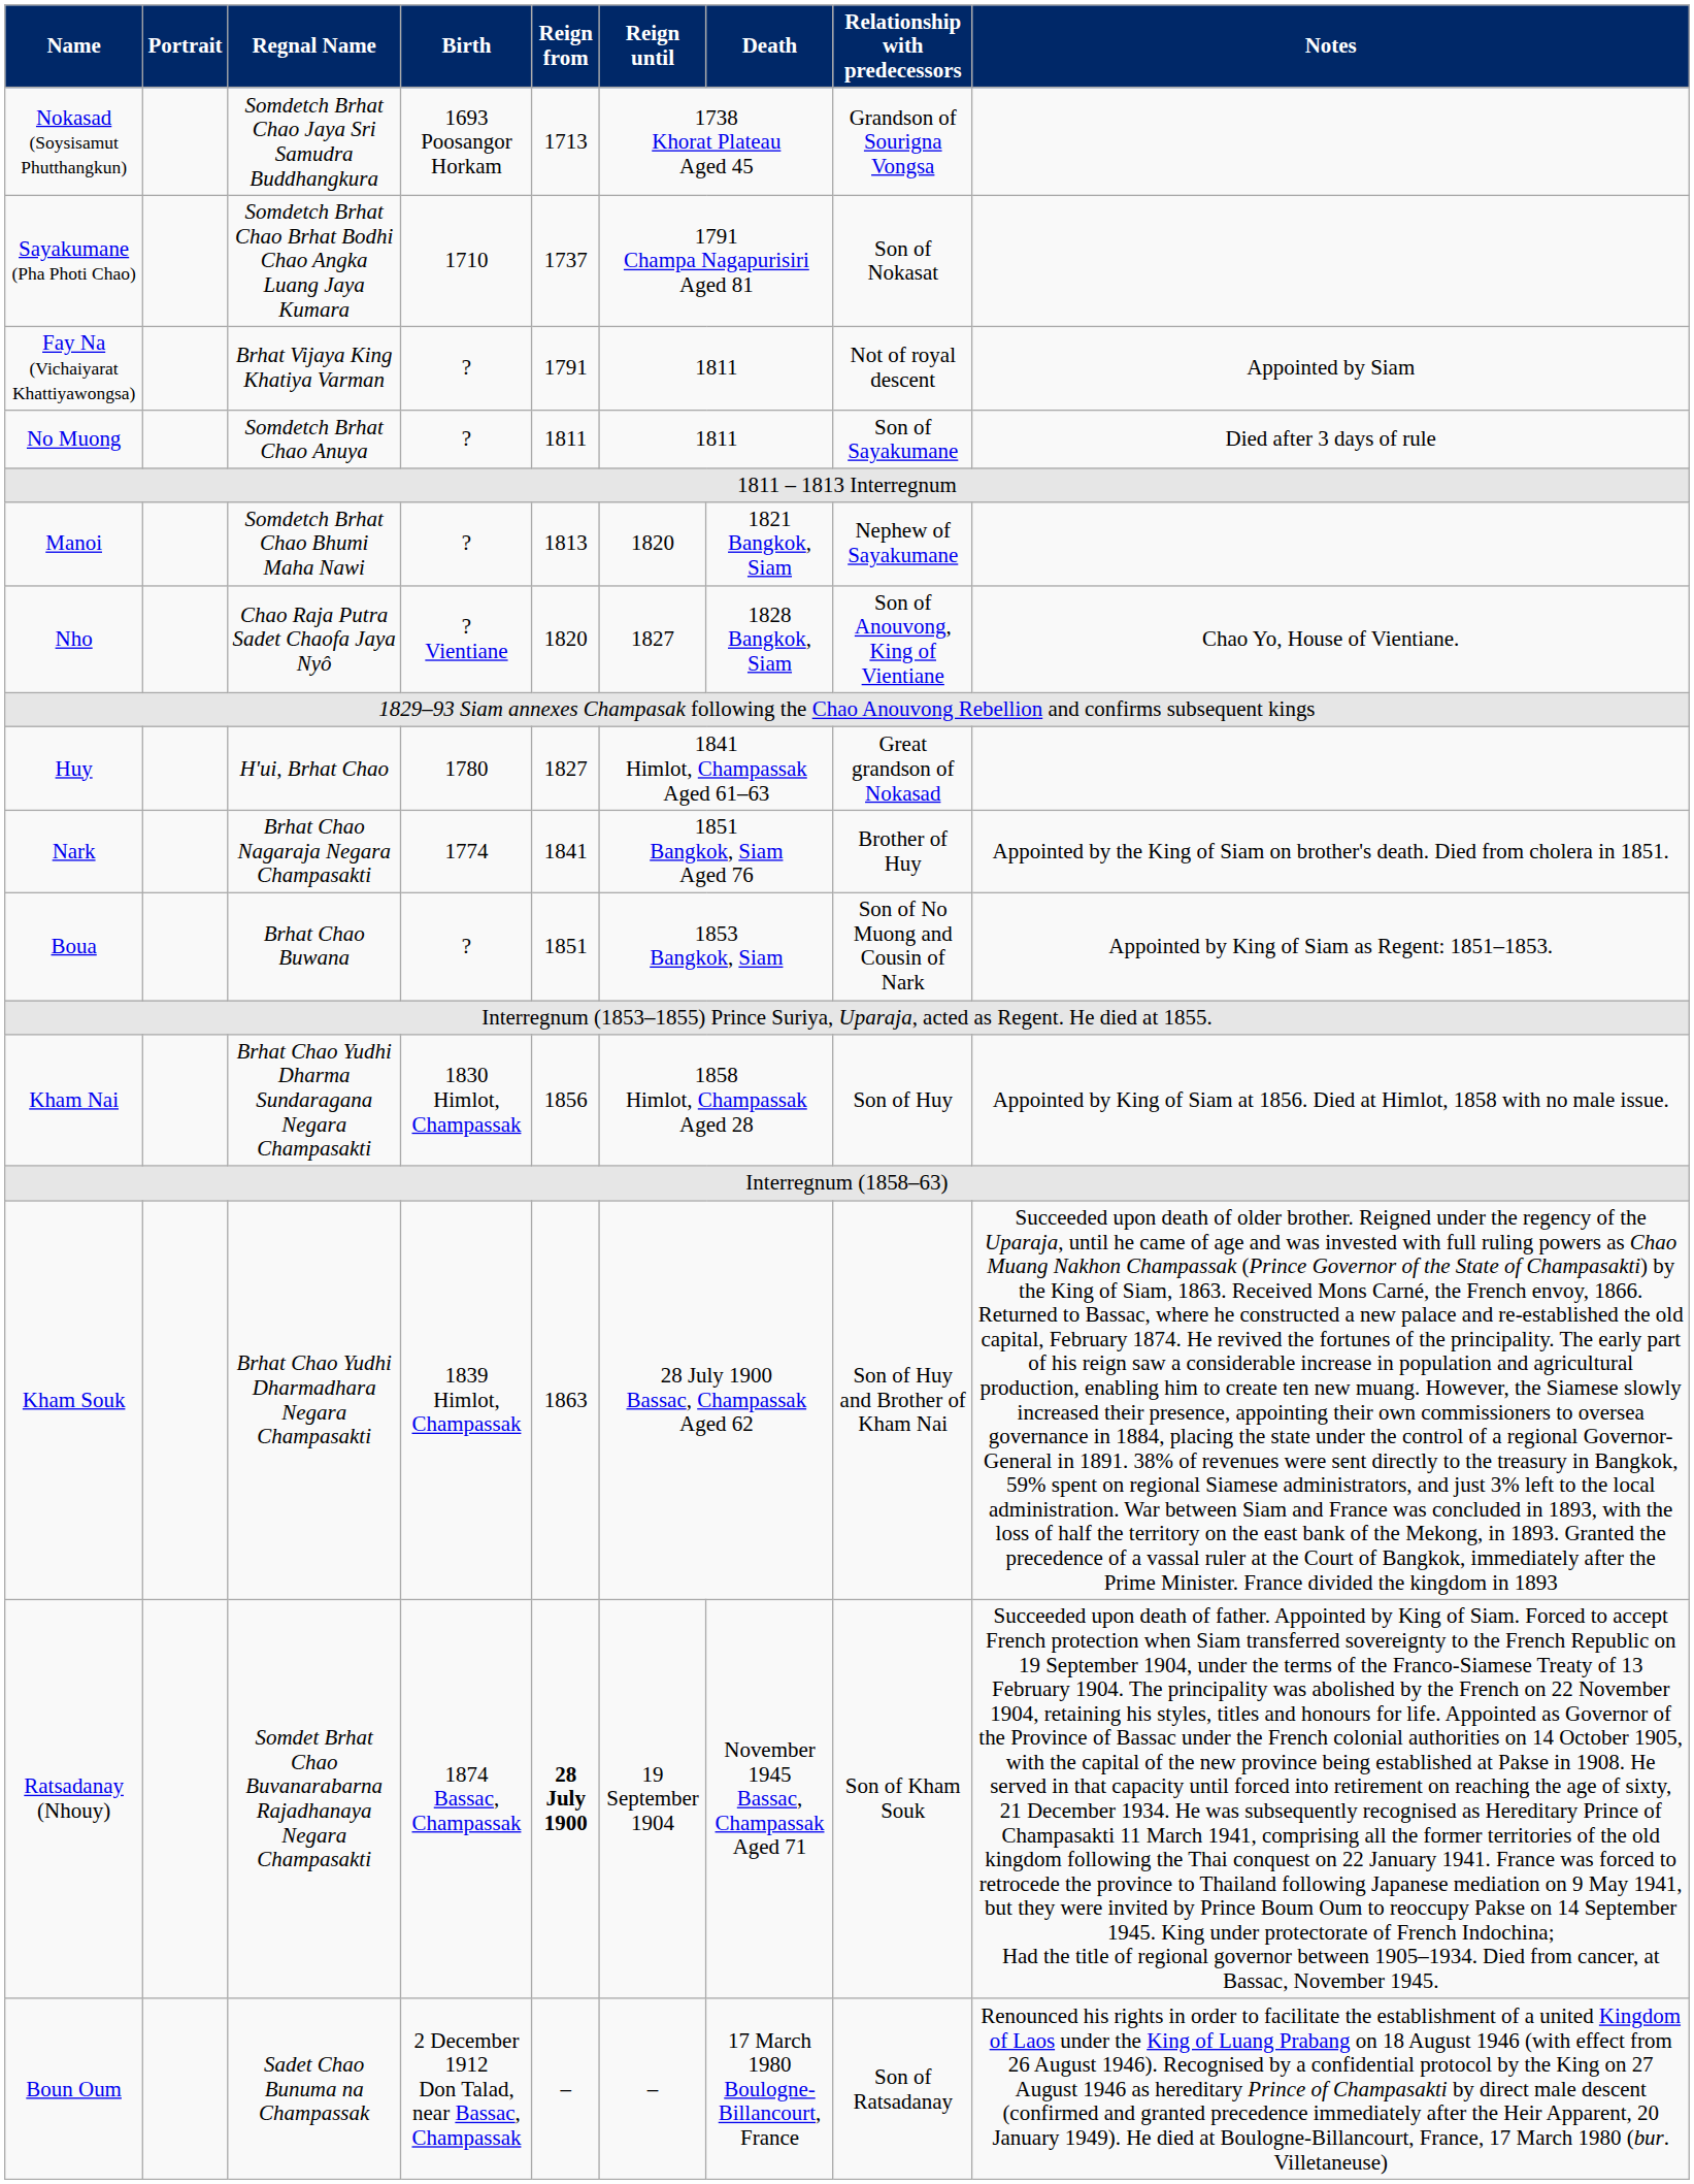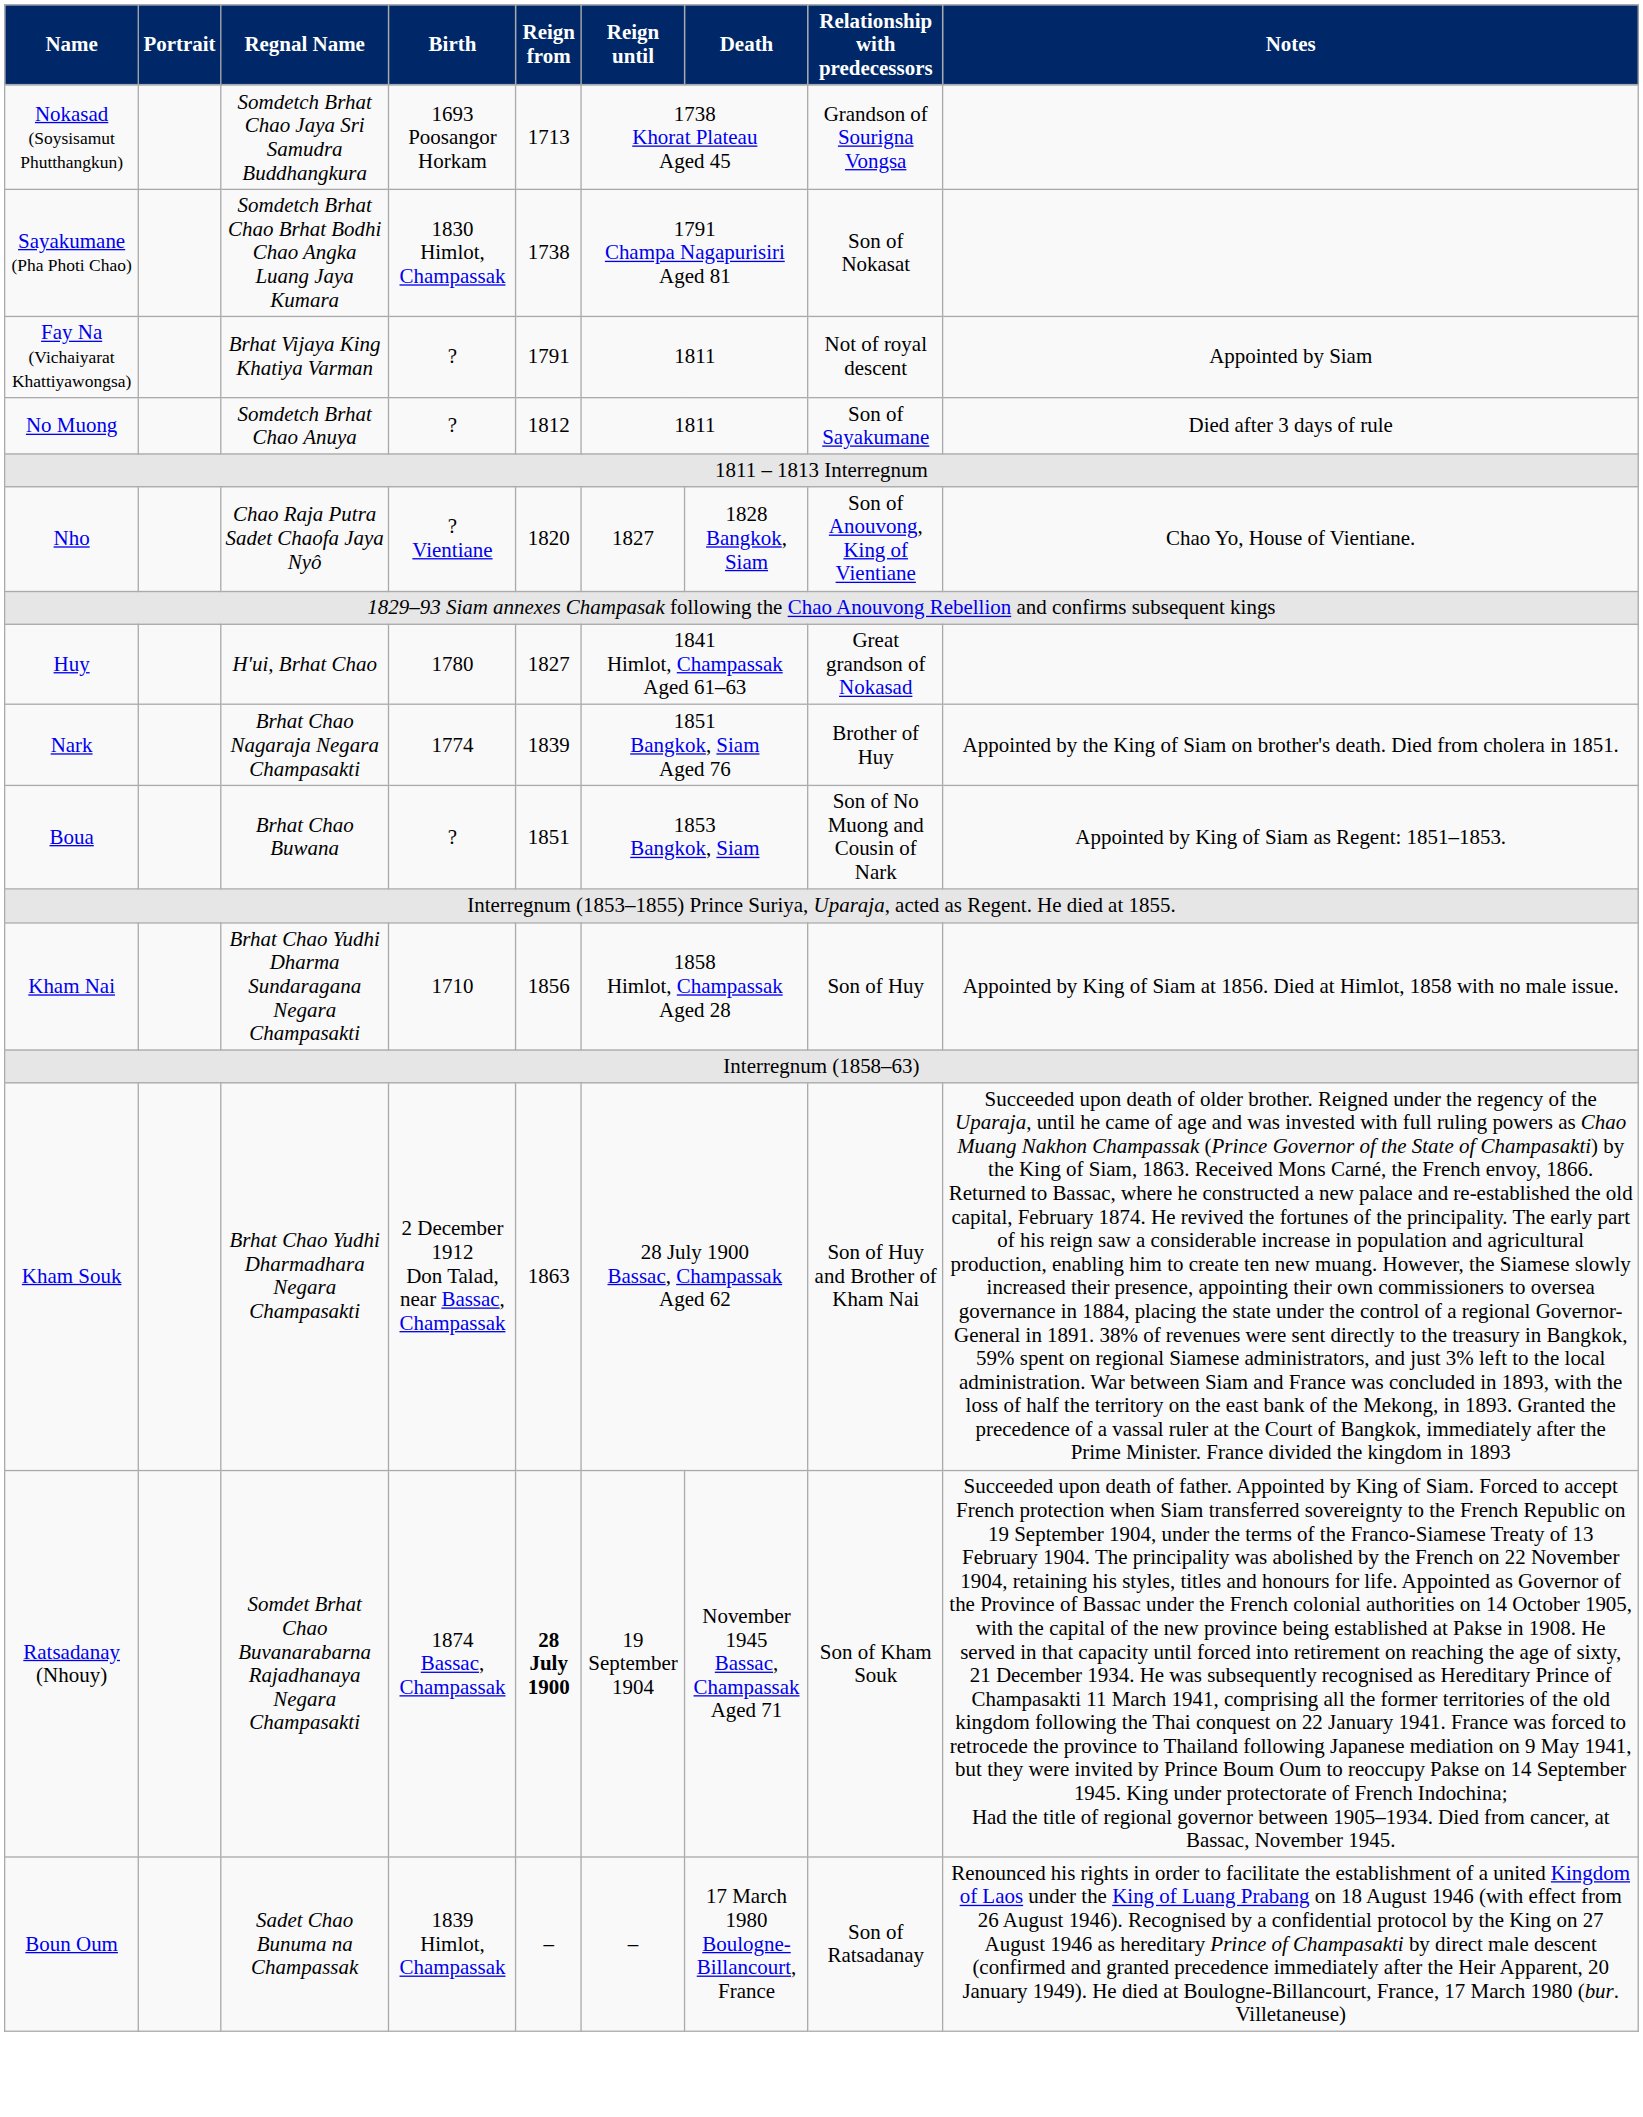Sayakumane (Pha Photi Chao) | Birth: 1710 -> 1830 Himlot, Champassak
Sayakumane (Pha Photi Chao) | Reign from: 1737 -> 1738
No Muong | Reign from: 1811 -> 1812
- row: Manoi | Somdetch Brhat Chao Bhumi Maha Nawi | ? | 1813 | 1820 | 1821 Bangkok, Siam | Nephew of Sayakumane
Nark | Reign from: 1841 -> 1839
Kham Nai | Birth: 1830 Himlot, Champassak -> 1710
Kham Souk | Birth: 1839 Himlot, Champassak -> 2 December 1912 Don Talad, near Bassac, Champassak
Boun Oum | Birth: 2 December 1912 Don Talad, near Bassac, Champassak -> 1839 Himlot, Champassak
